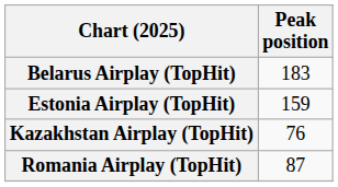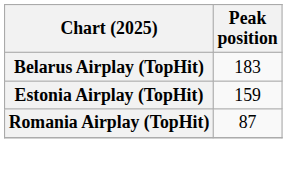- row: Kazakhstan Airplay (TopHit) | 76
